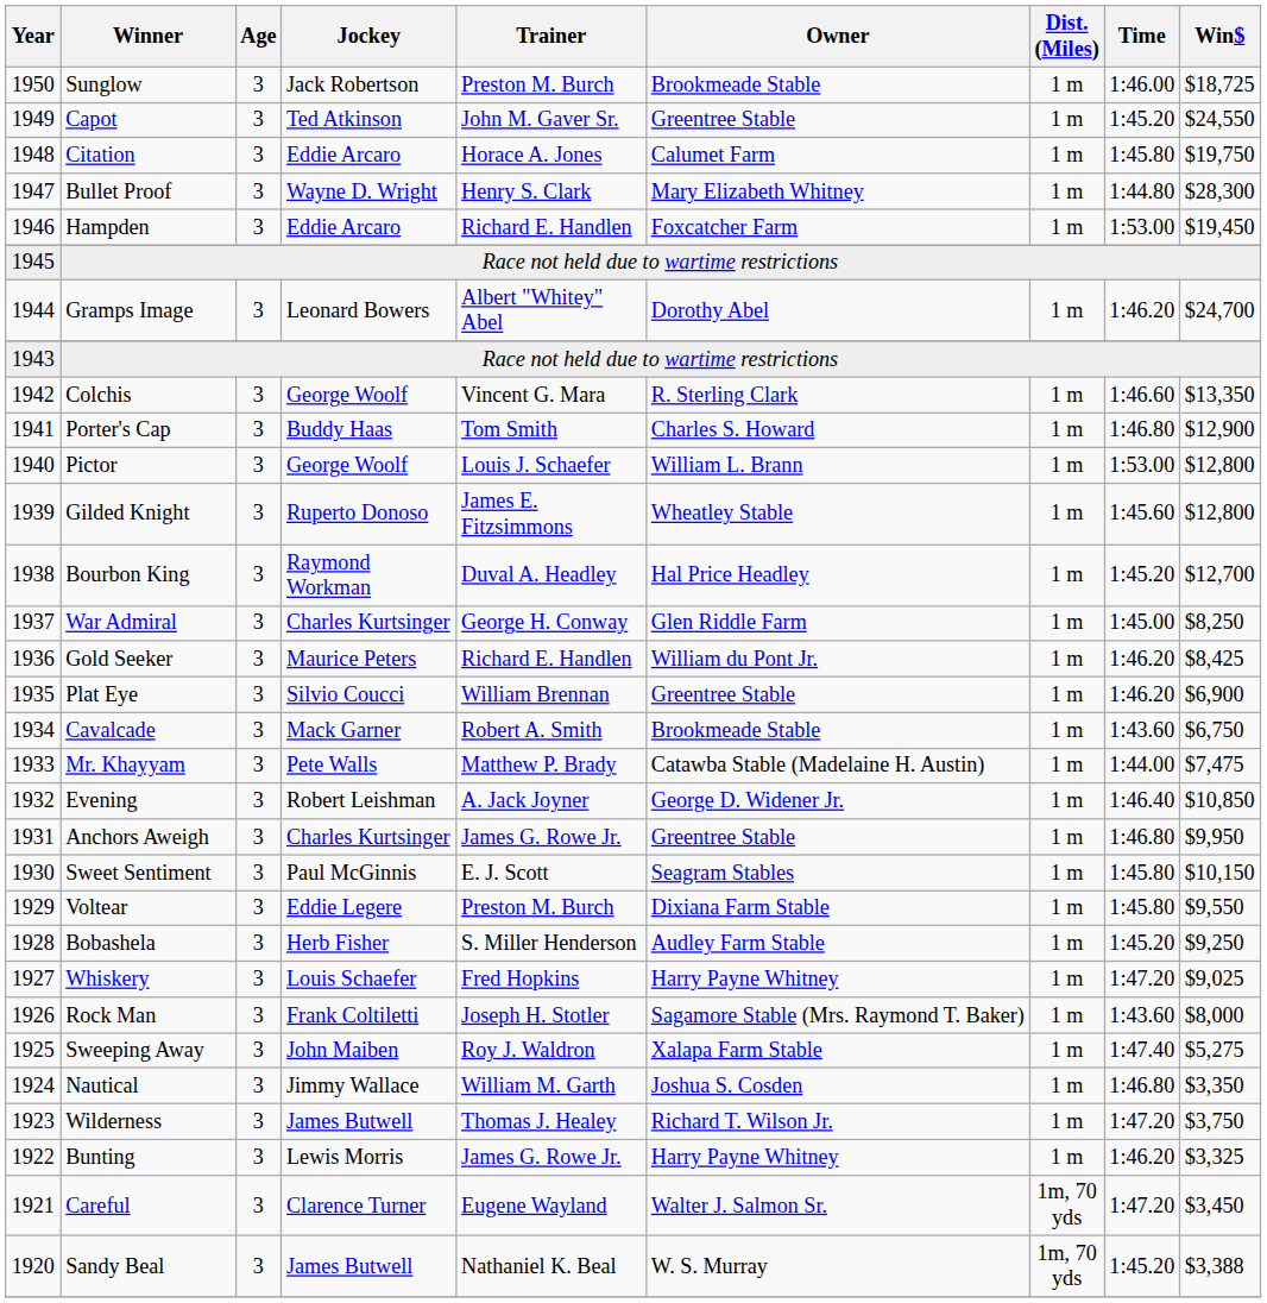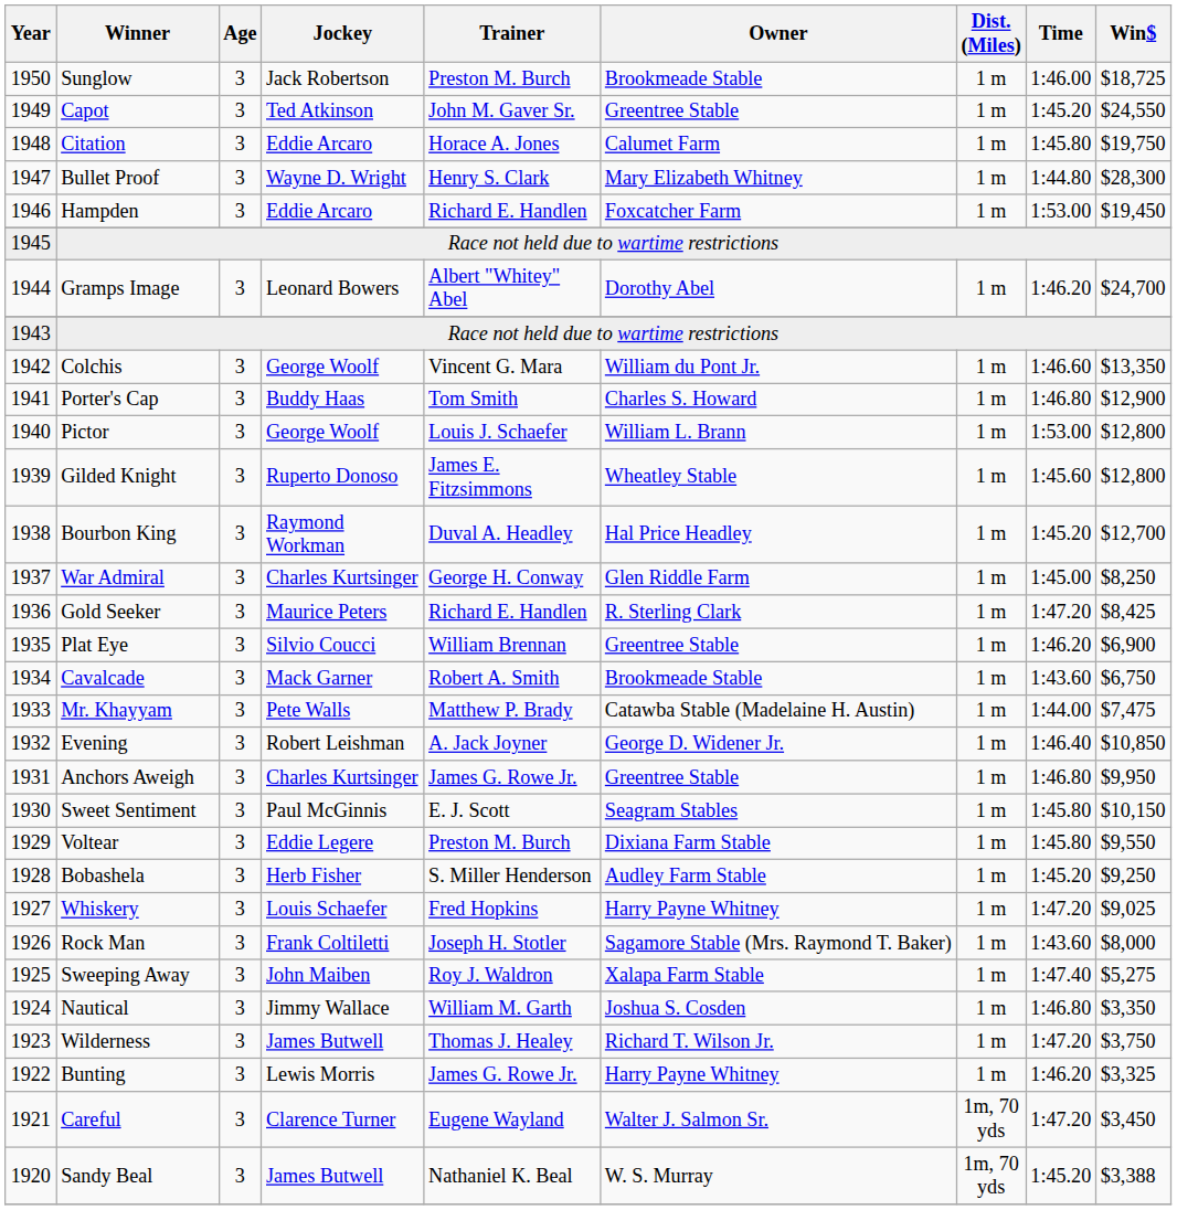Colchis | Owner: R. Sterling Clark -> William du Pont Jr.
Gold Seeker | Owner: William du Pont Jr. -> R. Sterling Clark
Gold Seeker | Time: 1:46.20 -> 1:47.20
